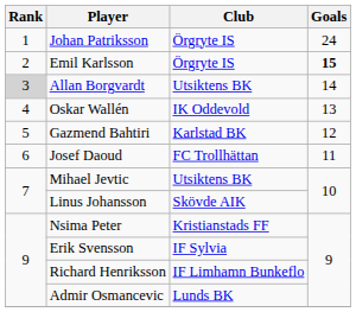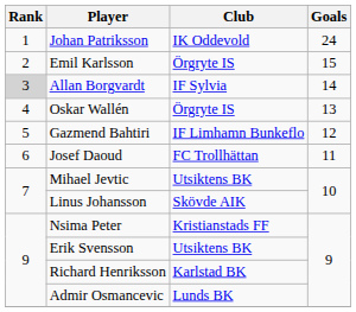Johan Patriksson | Club: Örgryte IS -> IK Oddevold
Emil Karlsson | Goals: bold -> normal
Allan Borgvardt | Club: Utsiktens BK -> IF Sylvia
Oskar Wallén | Club: IK Oddevold -> Örgryte IS
Gazmend Bahtiri | Club: Karlstad BK -> IF Limhamn Bunkeflo
Erik Svensson | Club: IF Sylvia -> Utsiktens BK
Richard Henriksson | Club: IF Limhamn Bunkeflo -> Karlstad BK
